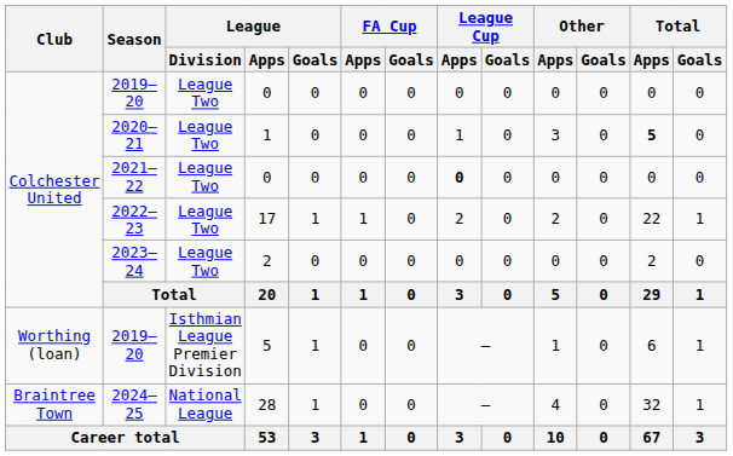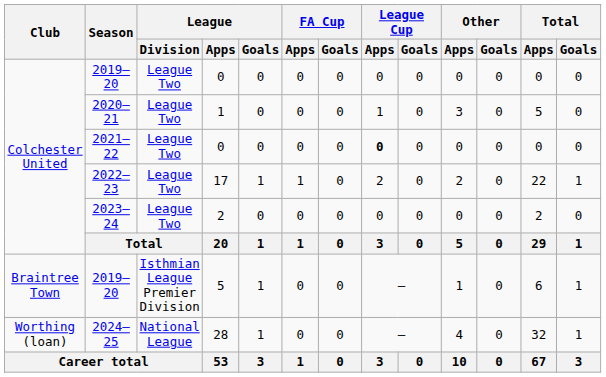2020–21 | Total / Apps: bold -> normal
2019–20 / 5 | Club: Worthing (loan) -> Braintree Town
2024–25 | Club: Braintree Town -> Worthing (loan)
